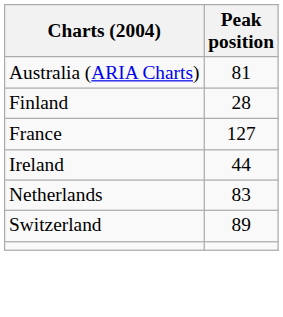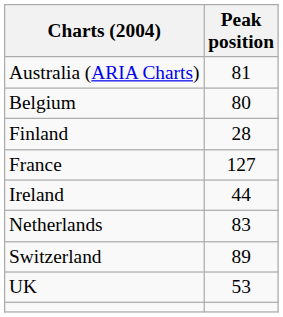+ row: Belgium | 80
+ row: UK | 53
